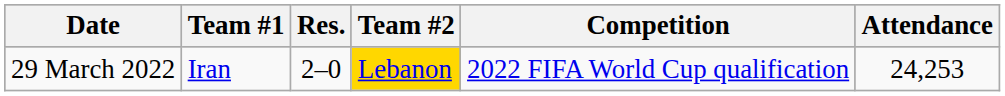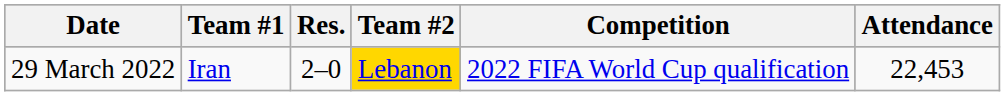29 March 2022 | Attendance: 24,253 -> 22,453
